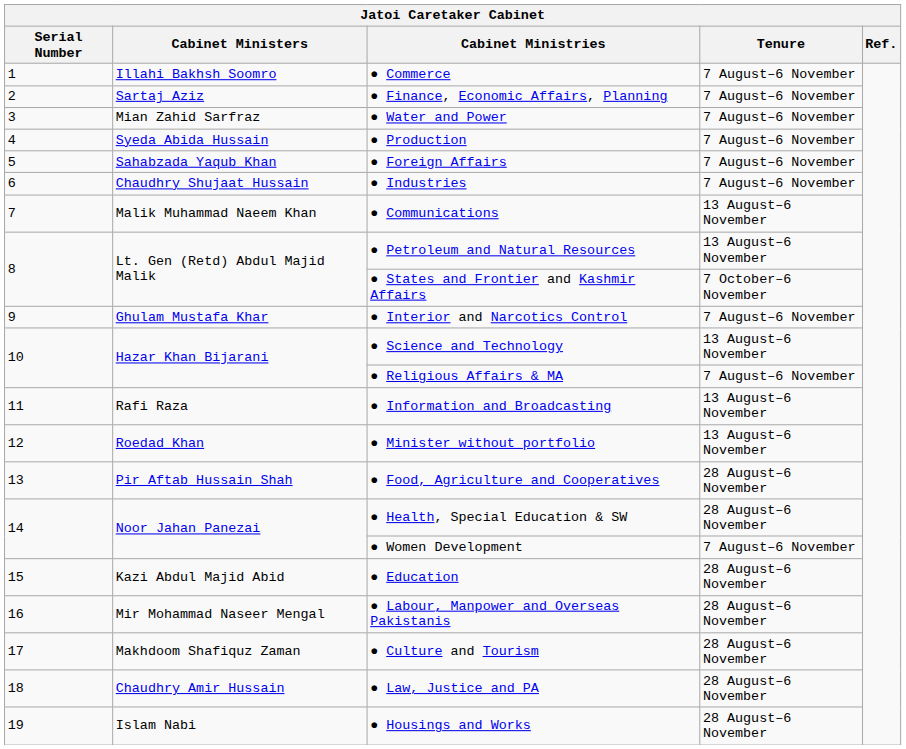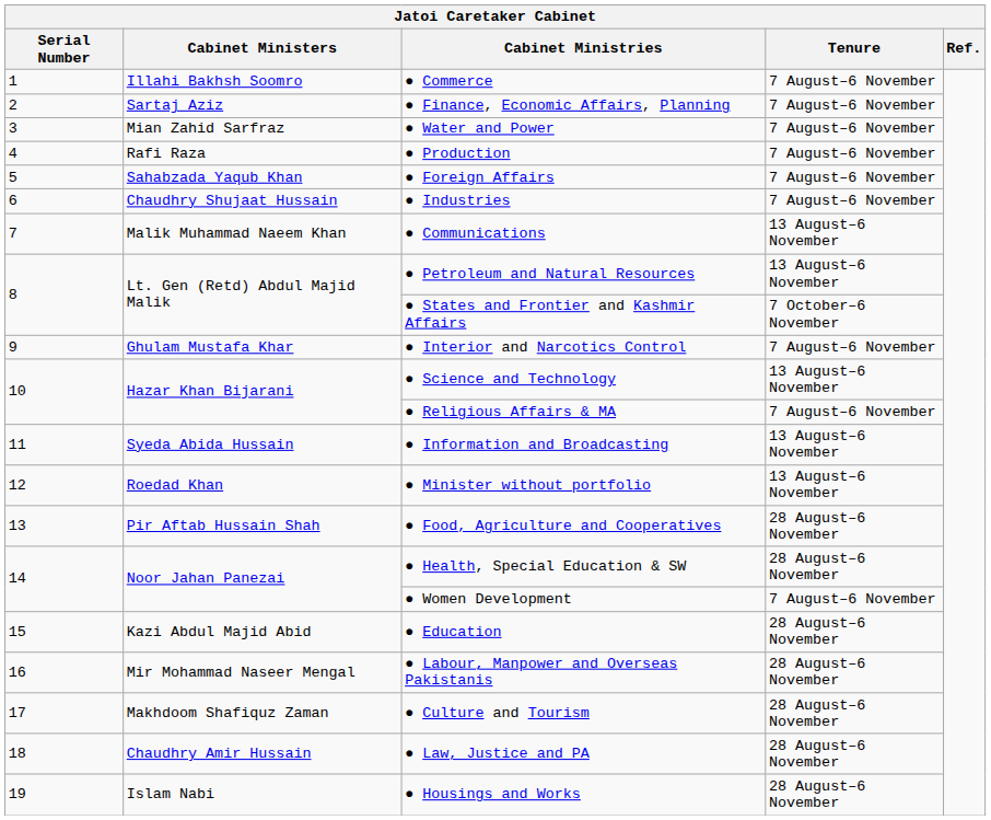● Production | Cabinet Ministers: Syeda Abida Hussain -> Rafi Raza
● Information and Broadcasting | Cabinet Ministers: Rafi Raza -> Syeda Abida Hussain
